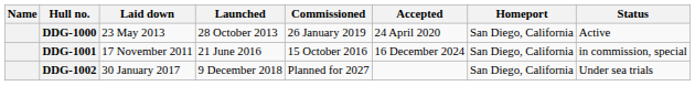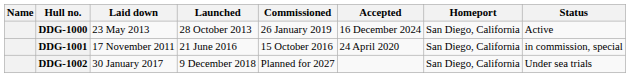DDG-1000 | Accepted: 24 April 2020 -> 16 December 2024
DDG-1001 | Accepted: 16 December 2024 -> 24 April 2020
